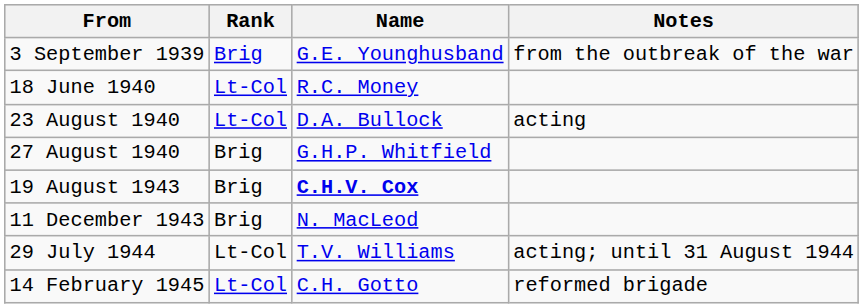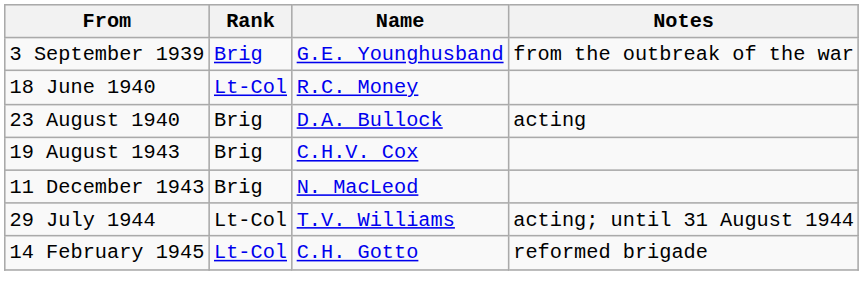23 August 1940 | Rank: Lt-Col -> Brig
- row: 27 August 1940 | Brig | G.H.P. Whitfield
19 August 1943 | Name: bold -> normal
